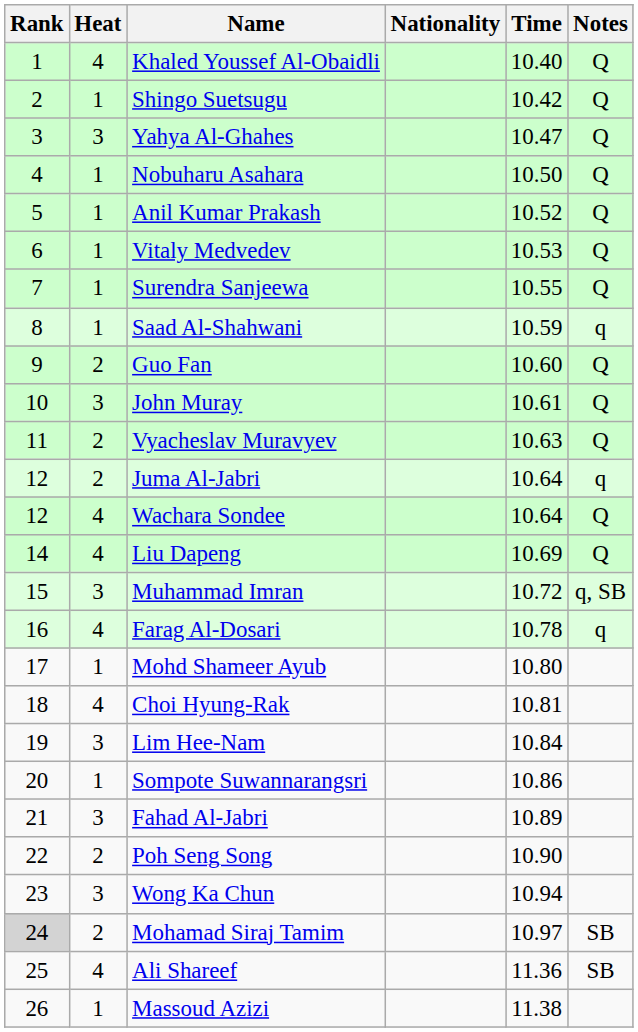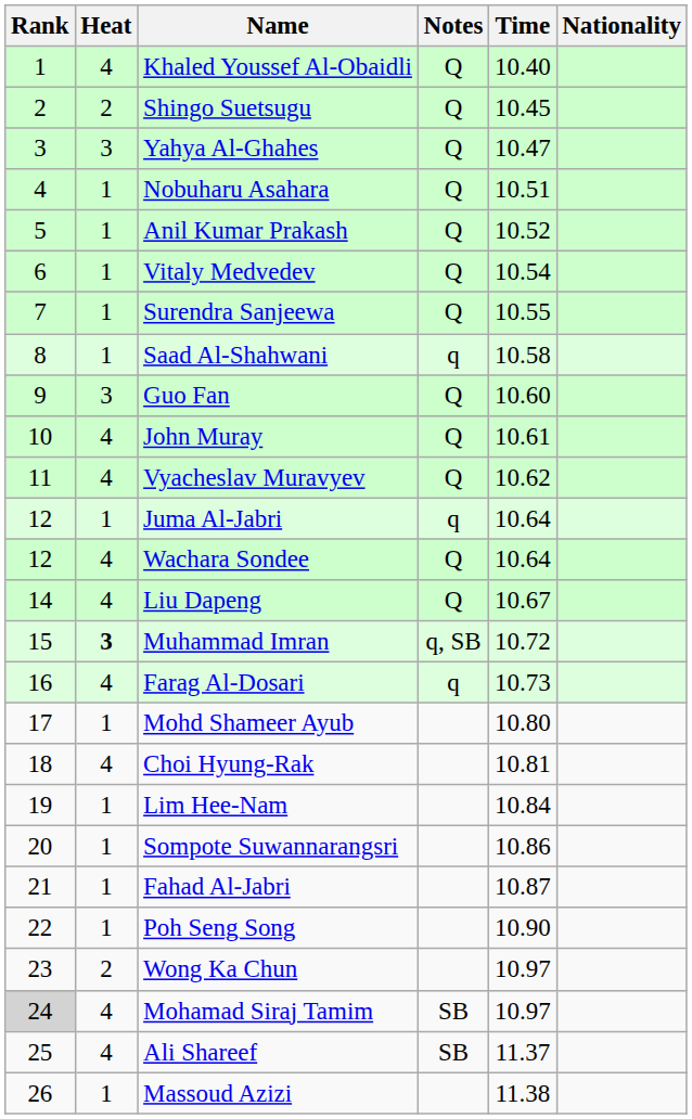columns swapped: Nationality <-> Notes
Shingo Suetsugu | Heat: 1 -> 2
Shingo Suetsugu | Time: 10.42 -> 10.45
Nobuharu Asahara | Time: 10.50 -> 10.51
Vitaly Medvedev | Time: 10.53 -> 10.54
Saad Al-Shahwani | Time: 10.59 -> 10.58
Guo Fan | Heat: 2 -> 3
John Muray | Heat: 3 -> 4
Vyacheslav Muravyev | Heat: 2 -> 4
Vyacheslav Muravyev | Time: 10.63 -> 10.62
Juma Al-Jabri | Heat: 2 -> 1
Liu Dapeng | Time: 10.69 -> 10.67
Muhammad Imran | Heat: normal -> bold
Farag Al-Dosari | Time: 10.78 -> 10.73
Lim Hee-Nam | Heat: 3 -> 1
Fahad Al-Jabri | Heat: 3 -> 1
Fahad Al-Jabri | Time: 10.89 -> 10.87
Poh Seng Song | Heat: 2 -> 1
Wong Ka Chun | Heat: 3 -> 2
Wong Ka Chun | Time: 10.94 -> 10.97
Mohamad Siraj Tamim | Heat: 2 -> 4
Ali Shareef | Time: 11.36 -> 11.37
